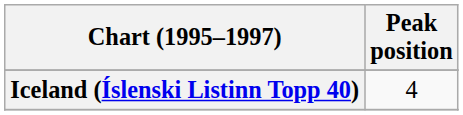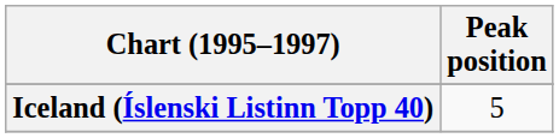Iceland (Íslenski Listinn Topp 40) | Peak position: 4 -> 5
